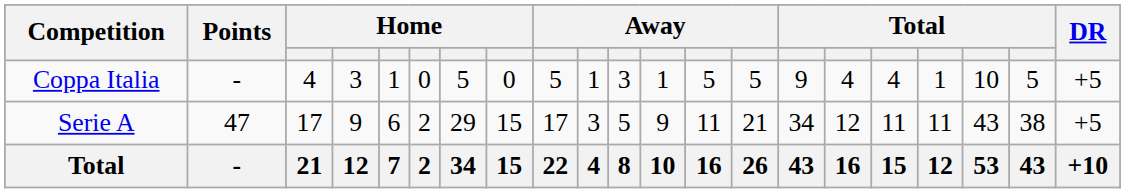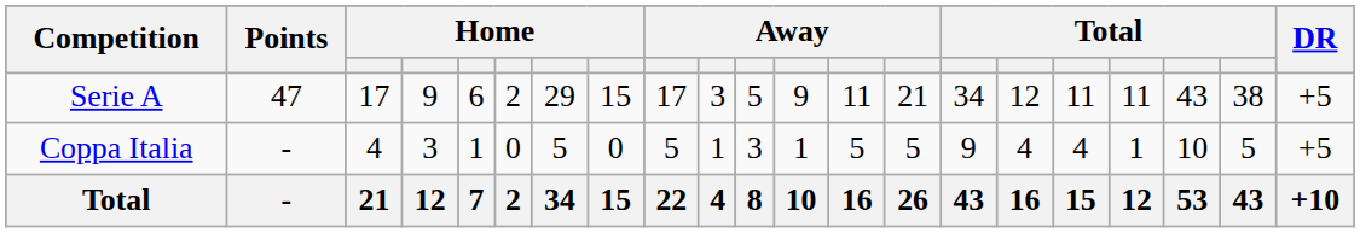rows swapped: Serie A <-> Coppa Italia
